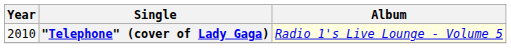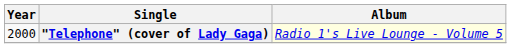"Telephone" (cover of Lady Gaga) | Year: 2010 -> 2000
